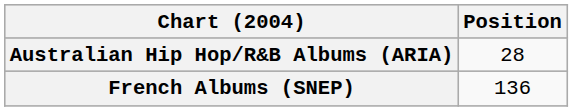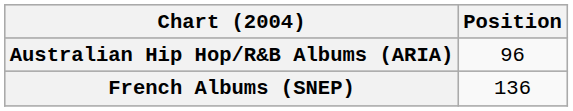Australian Hip Hop/R&B Albums (ARIA) | Position: 28 -> 96
